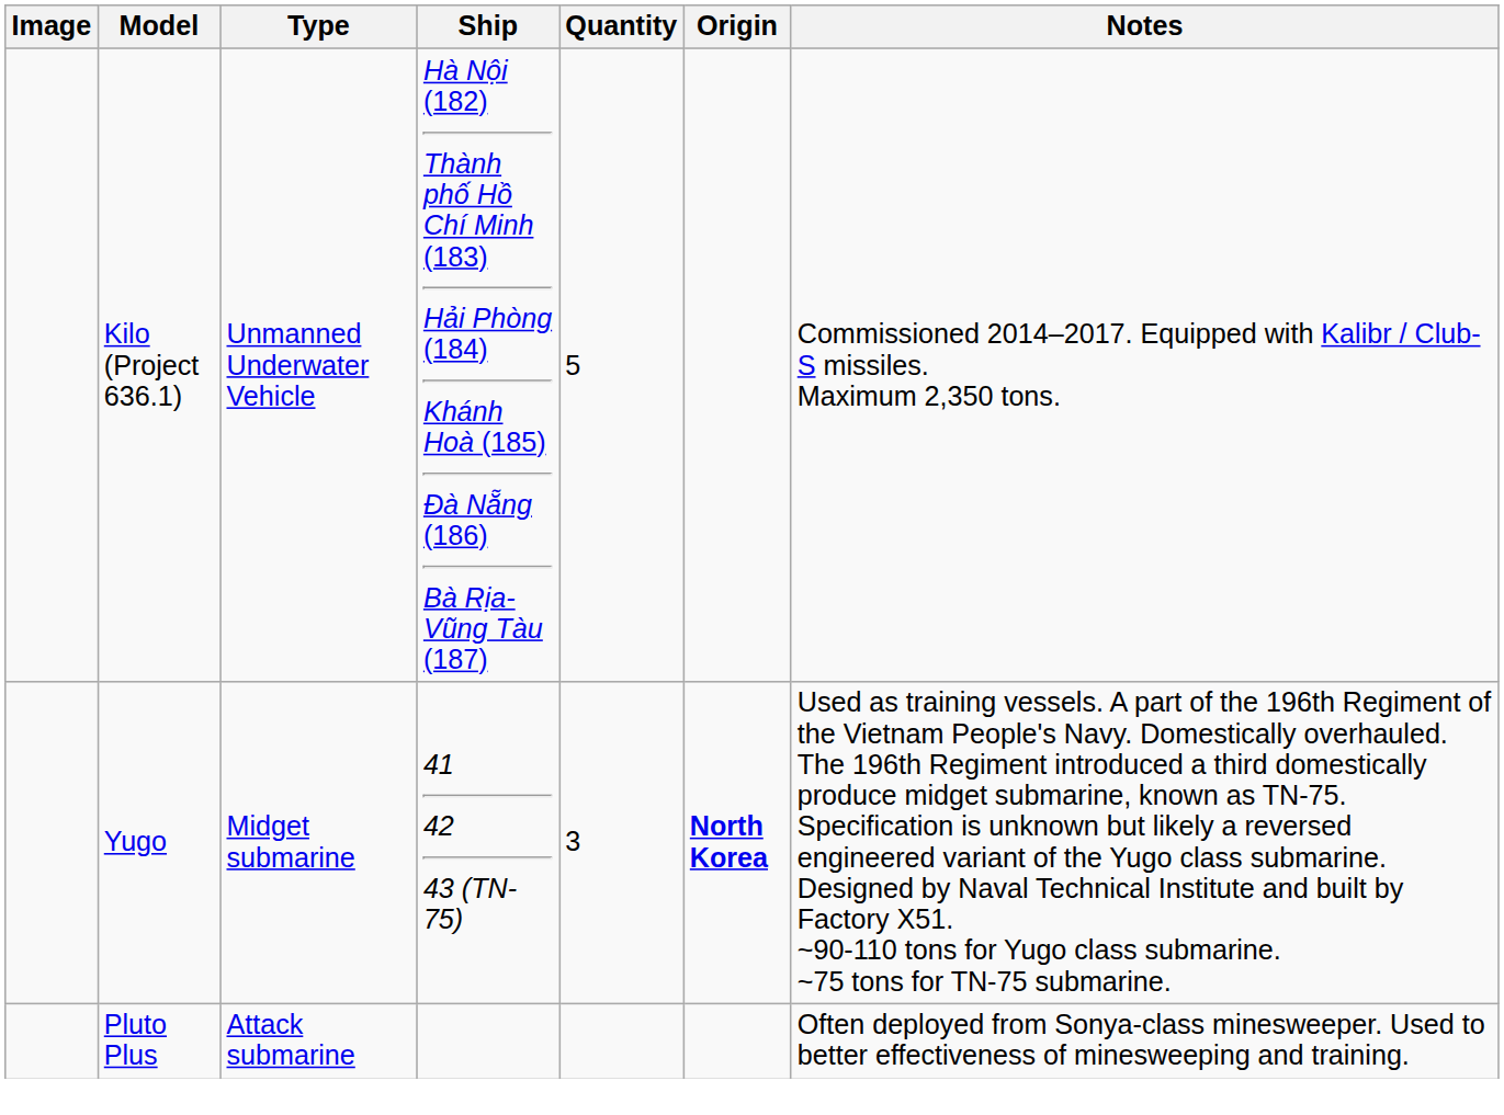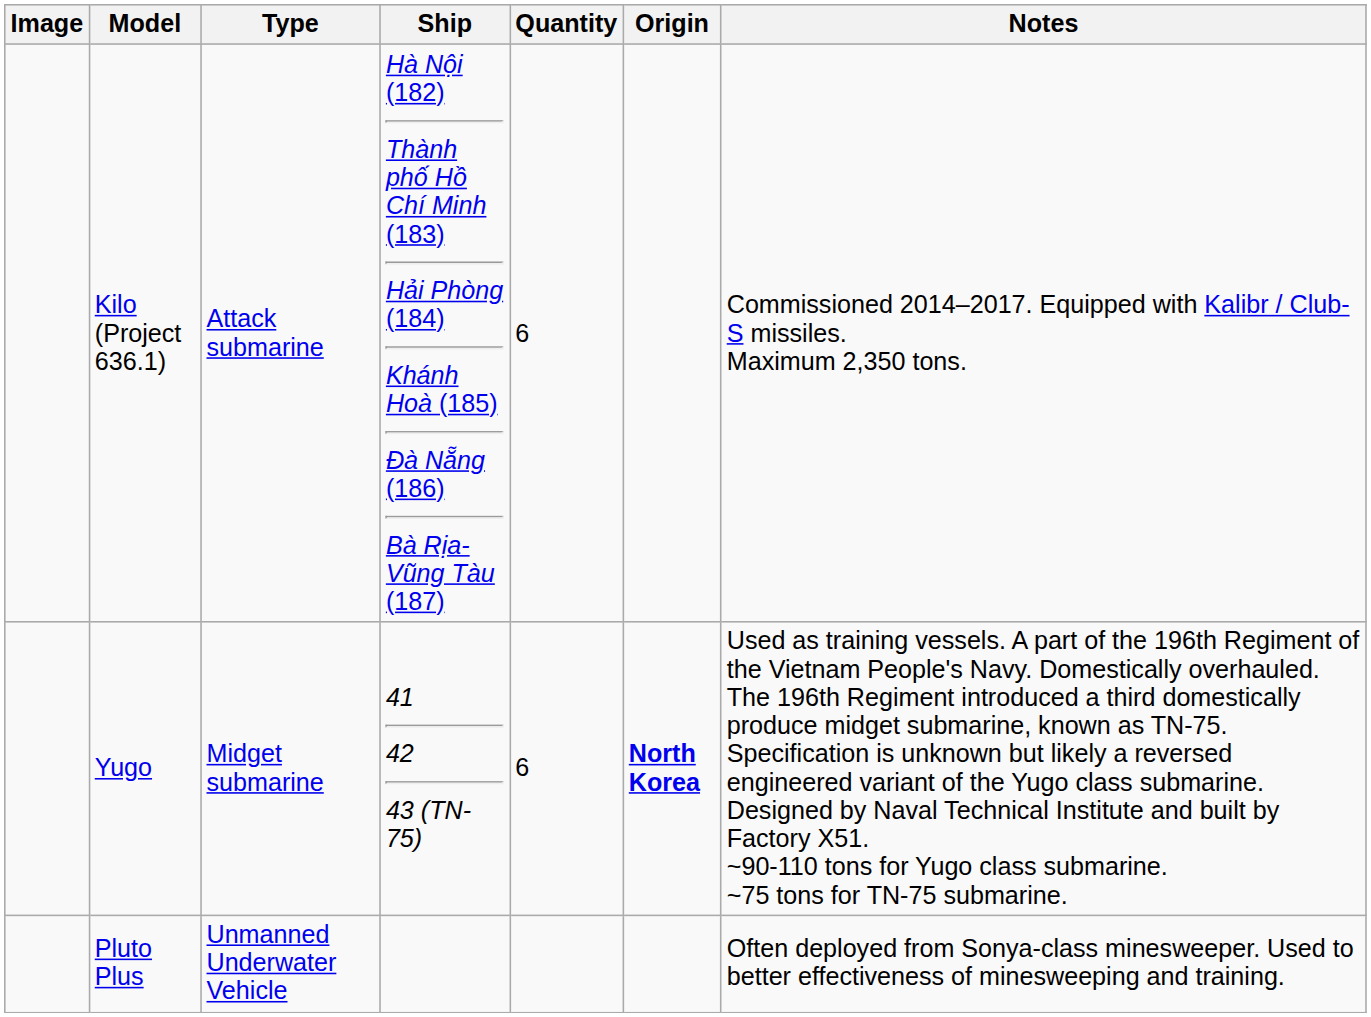Kilo (Project 636.1) | Type: Unmanned Underwater Vehicle -> Attack submarine
Kilo (Project 636.1) | Quantity: 5 -> 6
Yugo | Quantity: 3 -> 6
Pluto Plus | Type: Attack submarine -> Unmanned Underwater Vehicle
